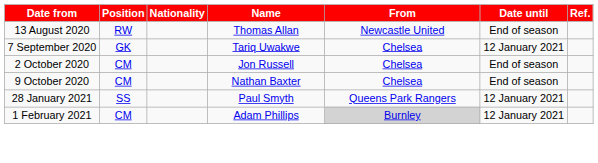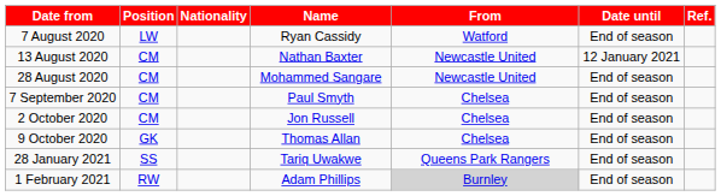+ row: 7 August 2020 | LW | Ryan Cassidy | Watford | End of season
13 August 2020 | Position: RW -> CM
13 August 2020 | Name: Thomas Allan -> Nathan Baxter
13 August 2020 | Date until: End of season -> 12 January 2021
+ row: 28 August 2020 | CM | Mohammed Sangare | Newcastle United | End of season
7 September 2020 | Position: GK -> CM
7 September 2020 | Name: Tariq Uwakwe -> Paul Smyth
7 September 2020 | Date until: 12 January 2021 -> End of season
9 October 2020 | Position: CM -> GK
9 October 2020 | Name: Nathan Baxter -> Thomas Allan
28 January 2021 | Name: Paul Smyth -> Tariq Uwakwe
28 January 2021 | Date until: 12 January 2021 -> End of season
1 February 2021 | Position: CM -> RW
1 February 2021 | Date until: 12 January 2021 -> End of season
